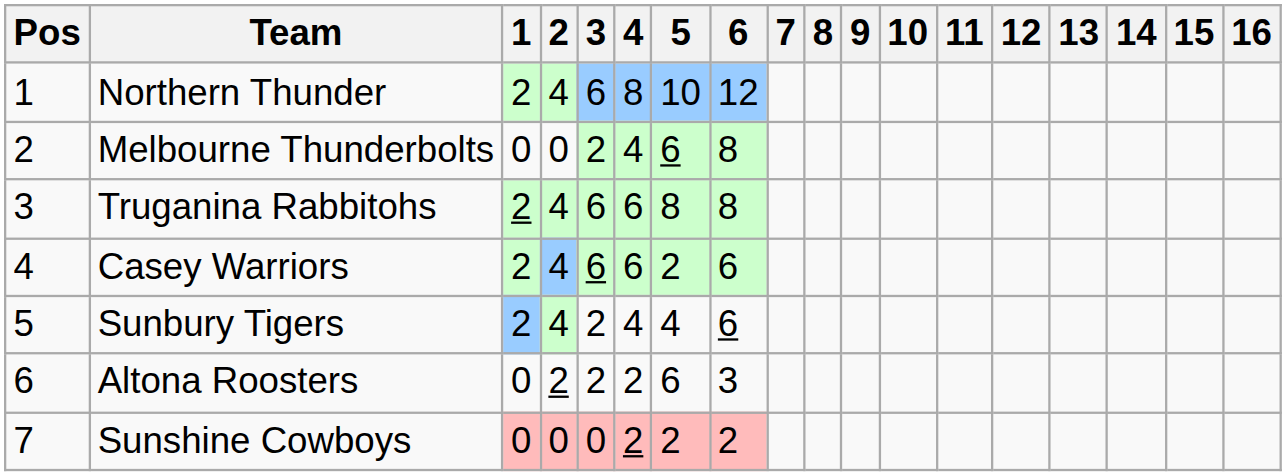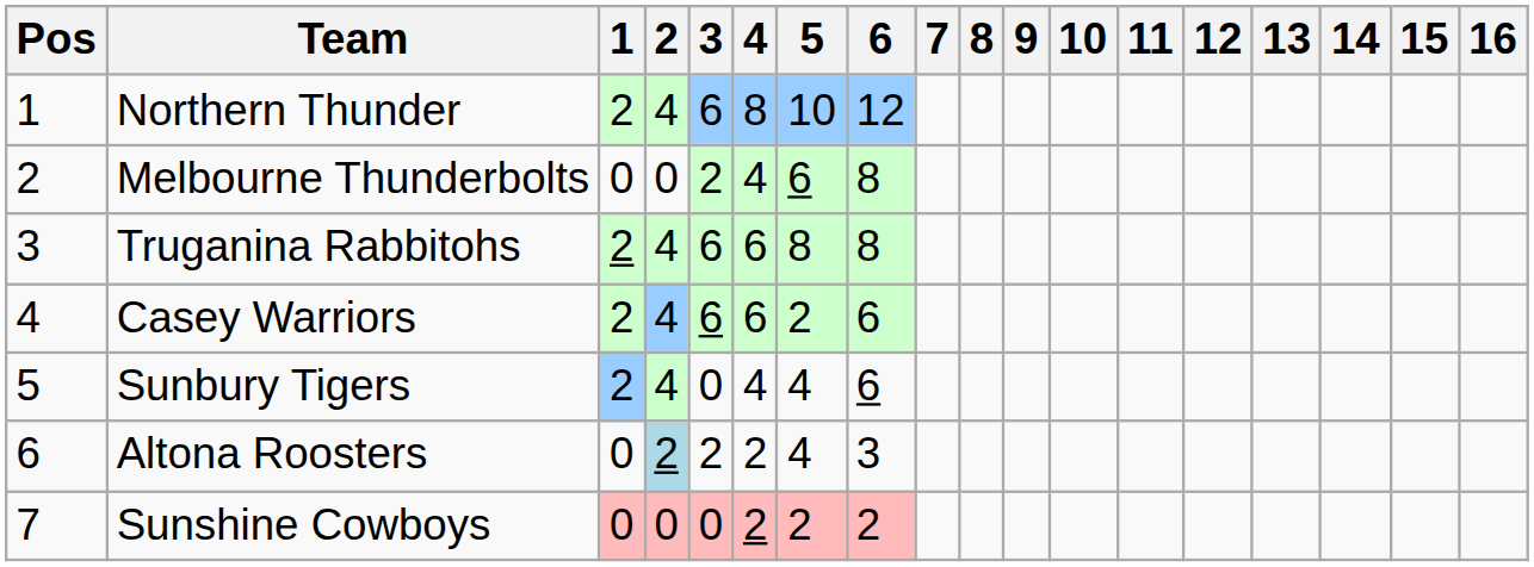Sunbury Tigers | 3: 2 -> 0
Altona Roosters | 2: no background -> lightblue background
Altona Roosters | 5: 6 -> 4
